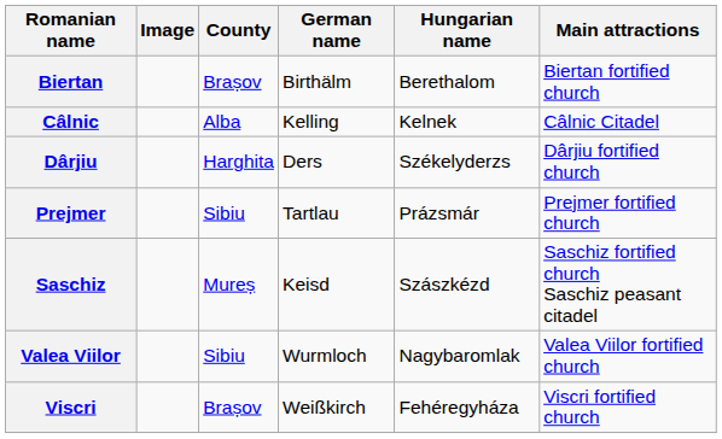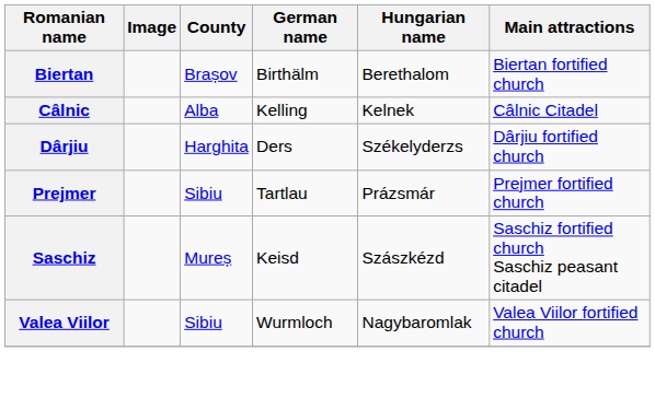- row: Viscri | Brașov | Weißkirch | Fehéregyháza | Viscri fortified church
